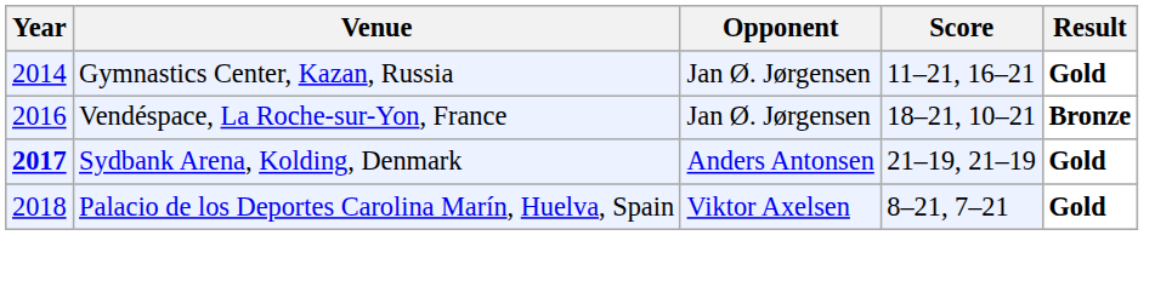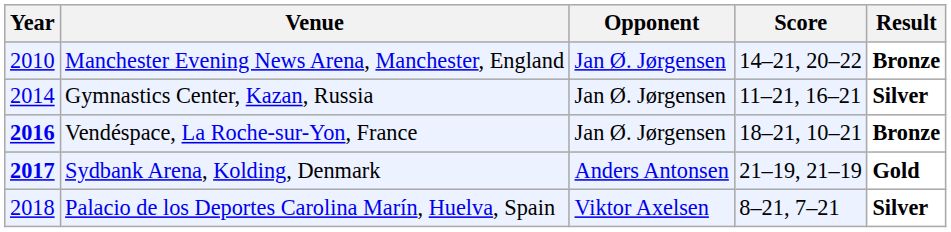+ row: 2010 | Manchester Evening News Arena, Manchester, England | Jan Ø. Jørgensen | 14–21, 20–22 | Bronze
Gymnastics Center, Kazan, Russia | Result: Gold -> Silver
Vendéspace, La Roche-sur-Yon, France | Year: normal -> bold
Palacio de los Deportes Carolina Marín, Huelva, Spain | Result: Gold -> Silver
